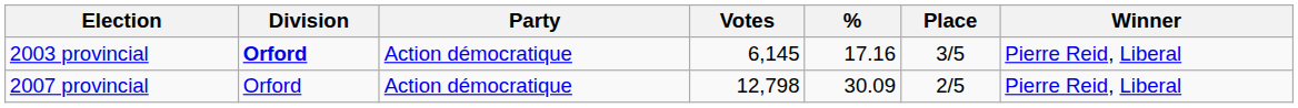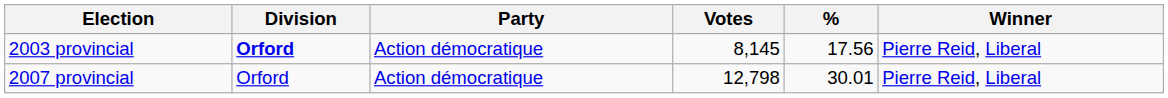- column: Place | 3/5 | 2/5
2003 provincial | Votes: 6,145 -> 8,145
2003 provincial | %: 17.16 -> 17.56
2007 provincial | %: 30.09 -> 30.01
